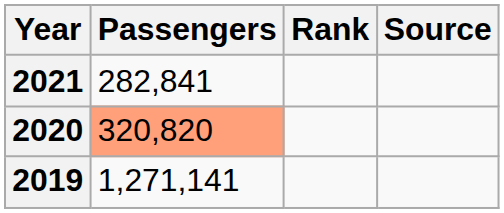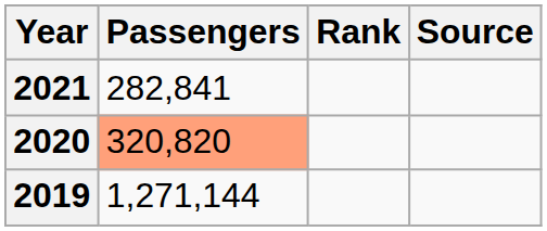2019 | Passengers: 1,271,141 -> 1,271,144
